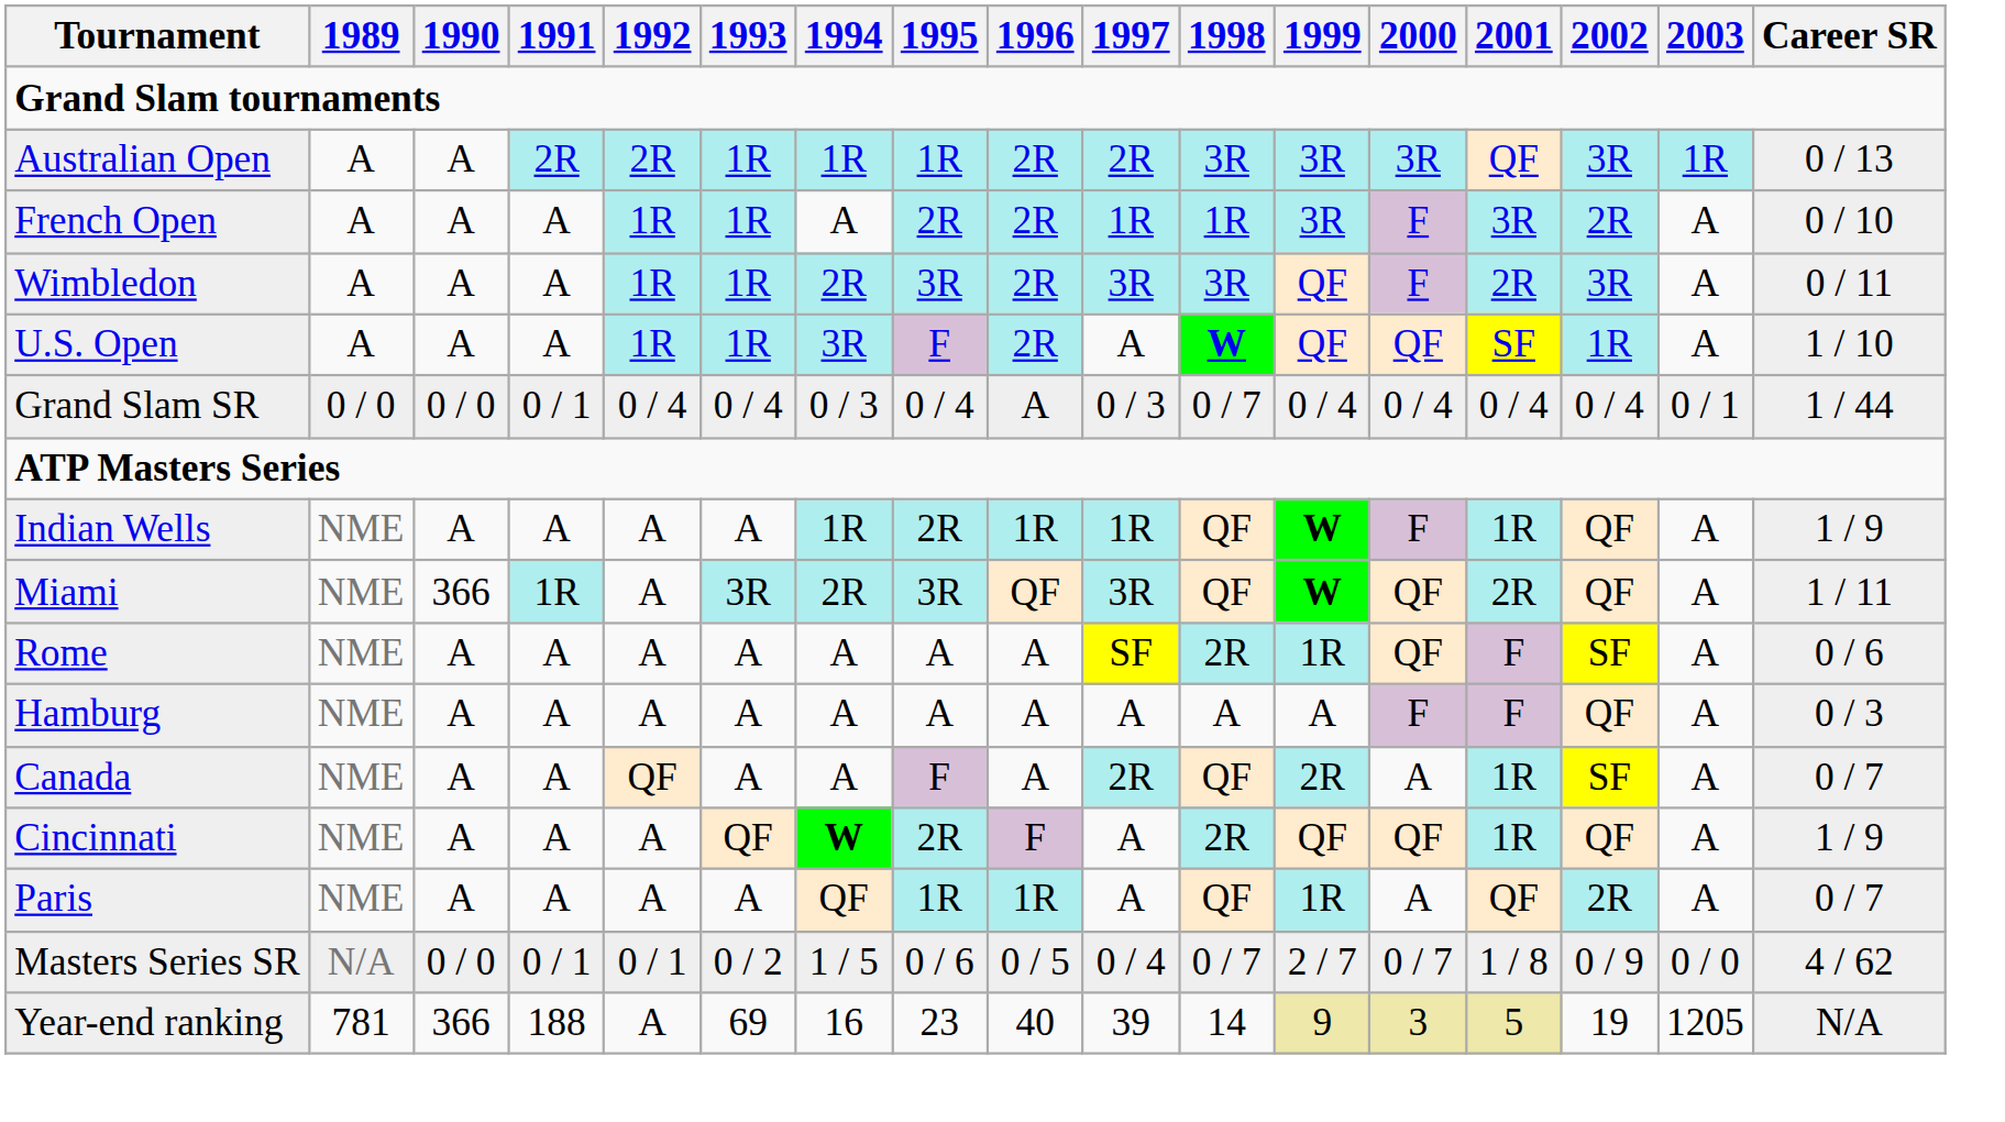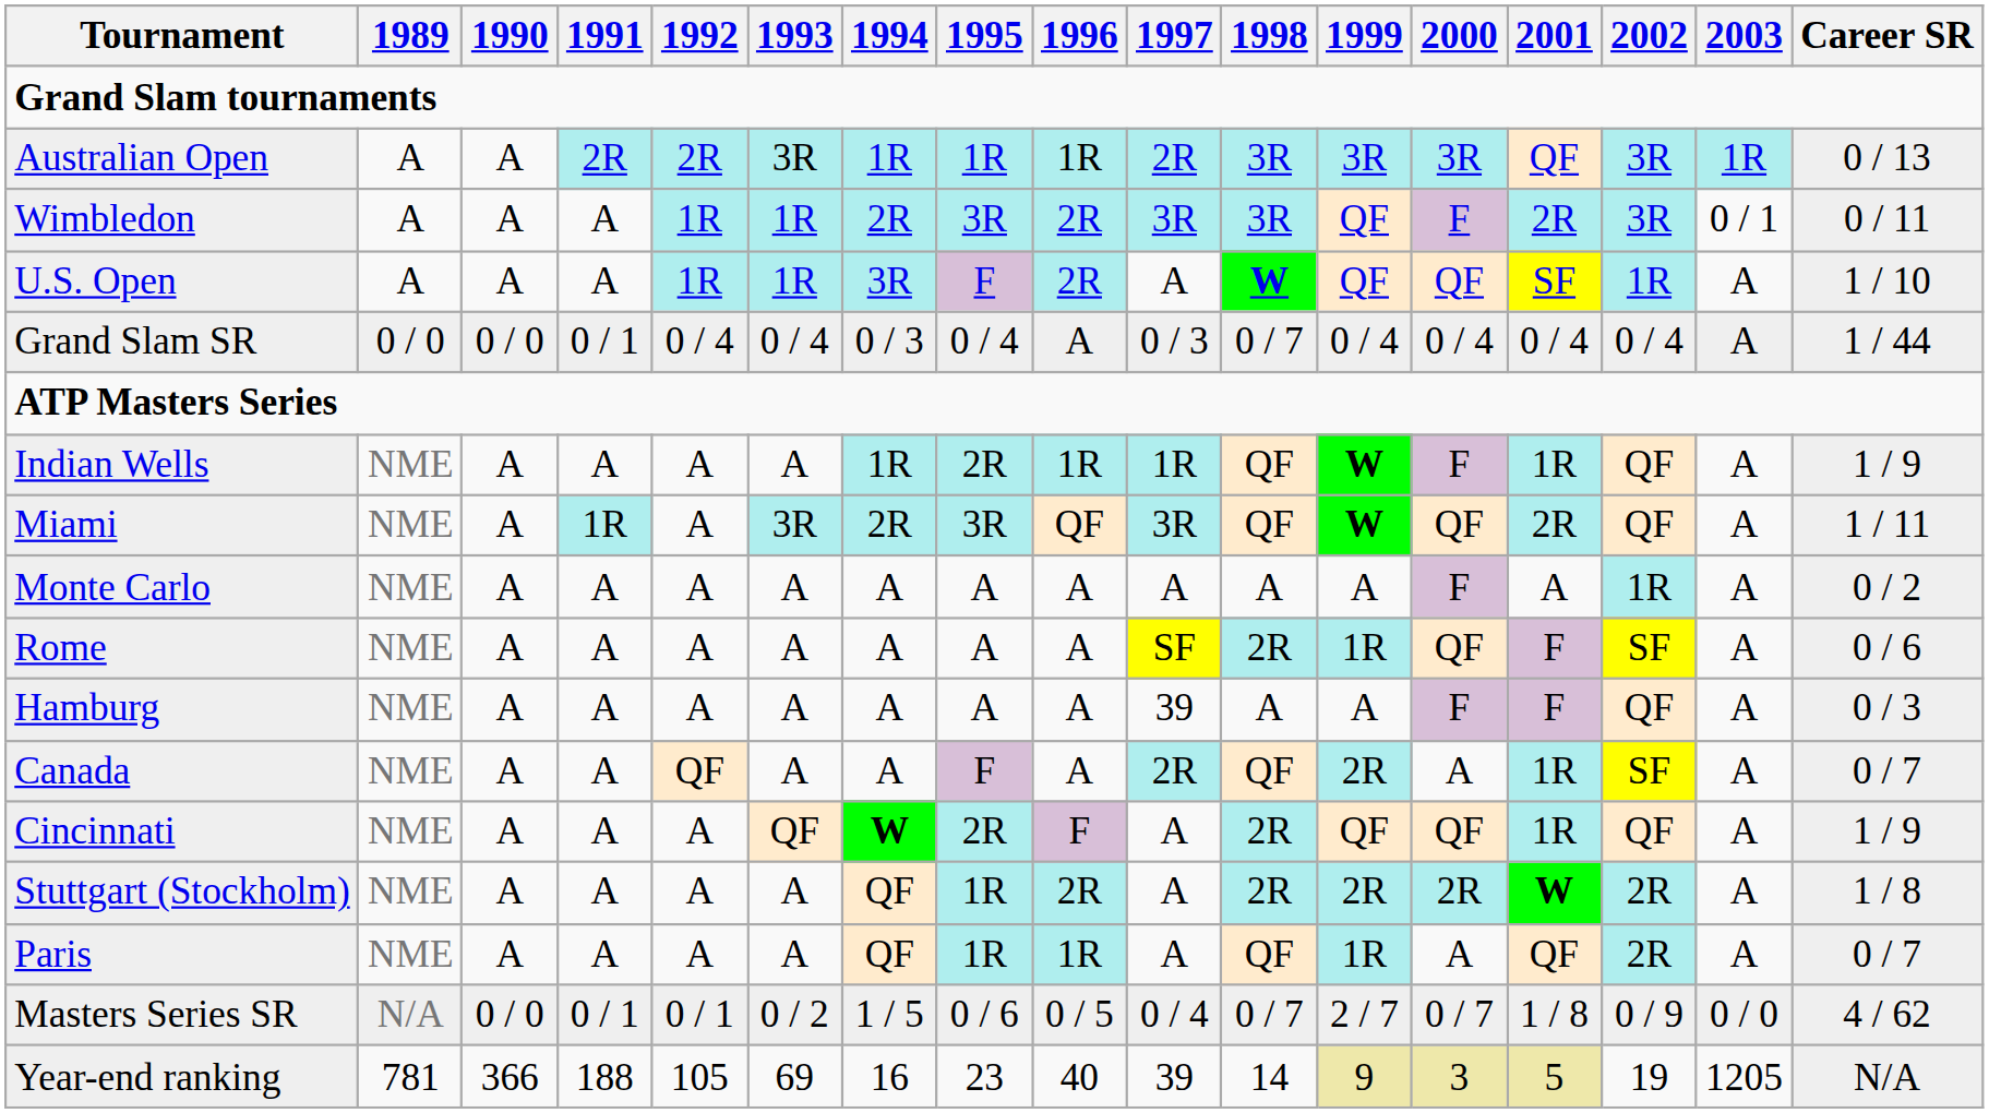Australian Open | 1993: 1R -> 3R
Australian Open | 1996: 2R -> 1R
- row: French Open | A | A | A | 1R | 1R | A | 2R | 2R | 1R | 1R | 3R | F | 3R | 2R | A | 0 / 10
Wimbledon | 2003: A -> 0 / 1
Grand Slam SR | 2003: 0 / 1 -> A
Miami | 1990: 366 -> A
+ row: Monte Carlo | NME | A | A | A | A | A | A | A | A | A | A | F | A | 1R | A | 0 / 2
Hamburg | 1997: A -> 39
+ row: Stuttgart (Stockholm) | NME | A | A | A | A | QF | 1R | 2R | A | 2R | 2R | 2R | W | 2R | A | 1 / 8
Year-end ranking | 1992: A -> 105
